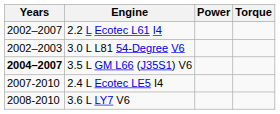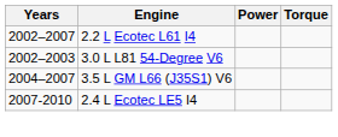3.5 L GM L66 (J35S1) V6 | Years: bold -> normal
- row: 2008-2010 | 3.6 L LY7 V6
